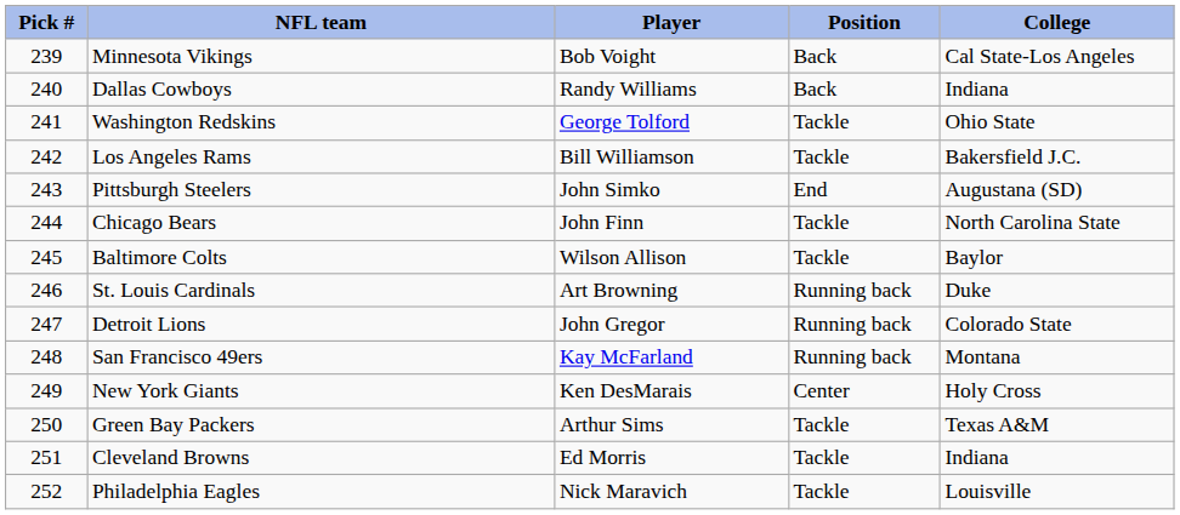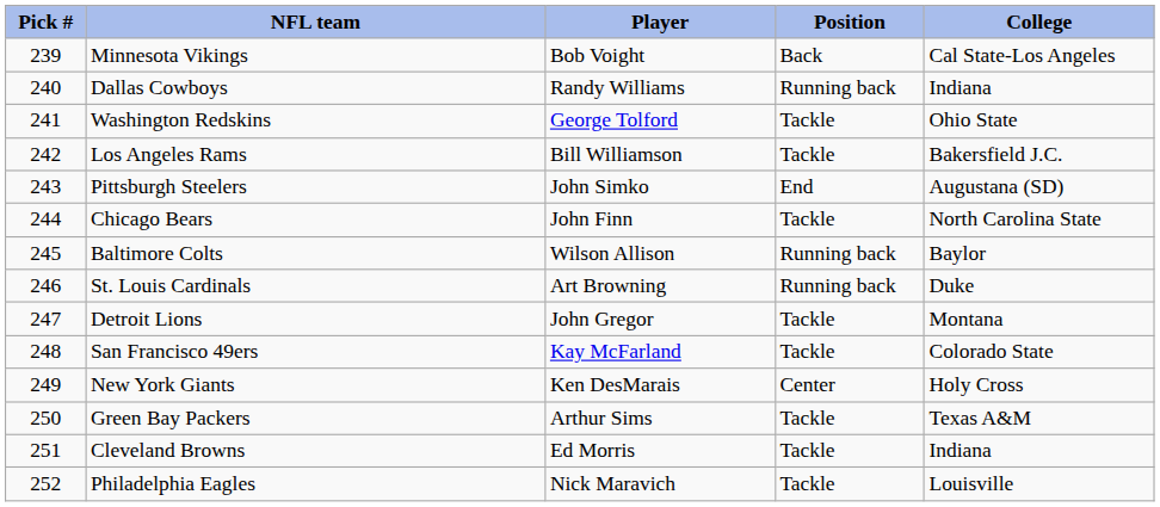Dallas Cowboys | Position: Back -> Running back
Baltimore Colts | Position: Tackle -> Running back
Detroit Lions | Position: Running back -> Tackle
Detroit Lions | College: Colorado State -> Montana
San Francisco 49ers | Position: Running back -> Tackle
San Francisco 49ers | College: Montana -> Colorado State
